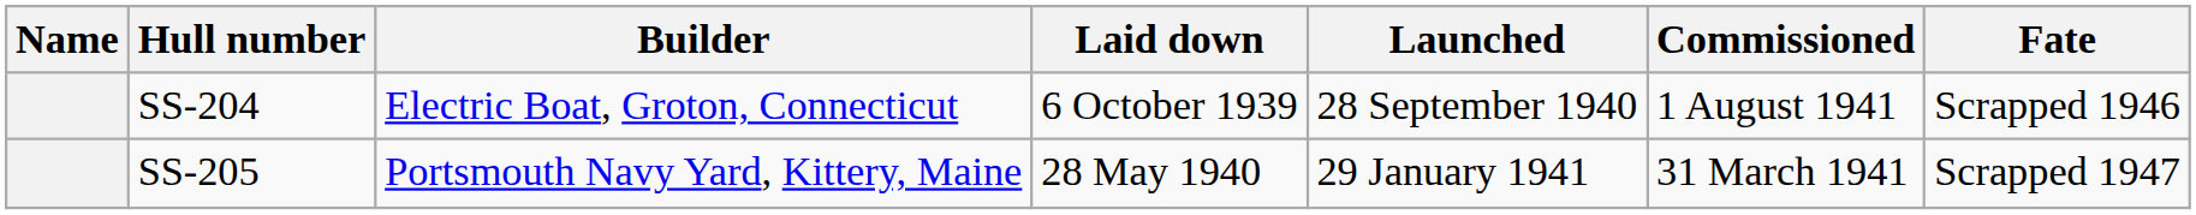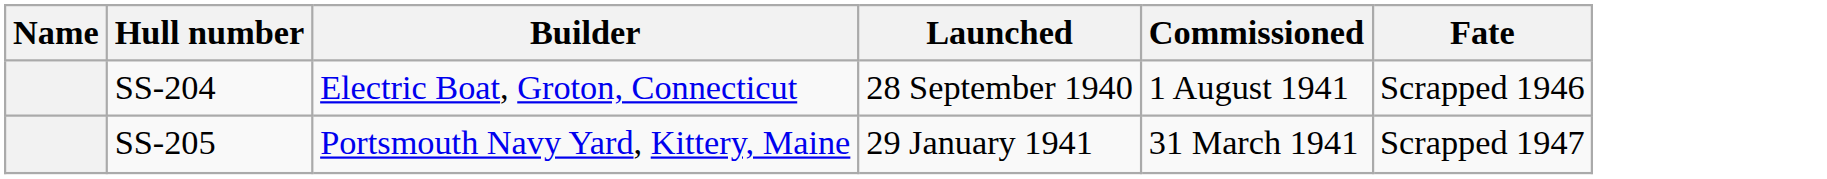- column: Laid down | 6 October 1939 | 28 May 1940
